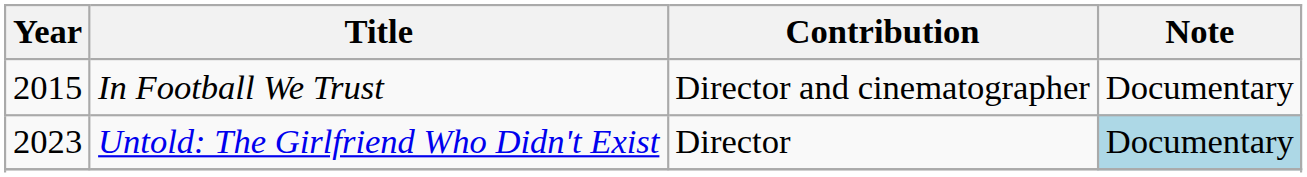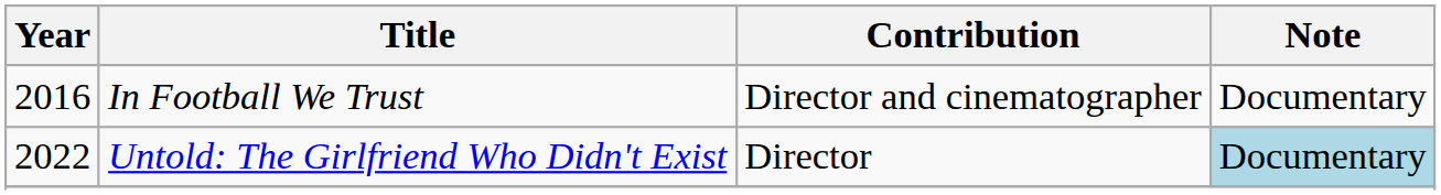In Football We Trust | Year: 2015 -> 2016
Untold: The Girlfriend Who Didn't Exist | Year: 2023 -> 2022
